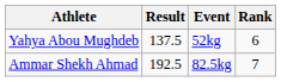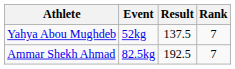columns swapped: Event <-> Result
Yahya Abou Mughdeb | Rank: 6 -> 7
